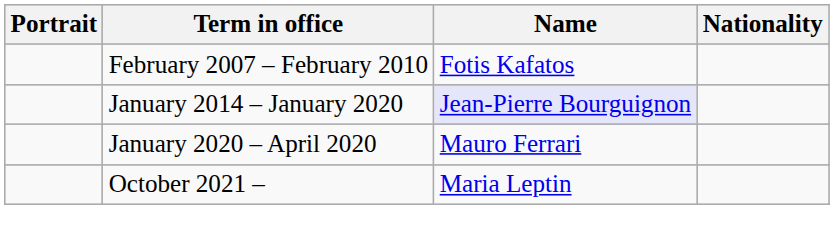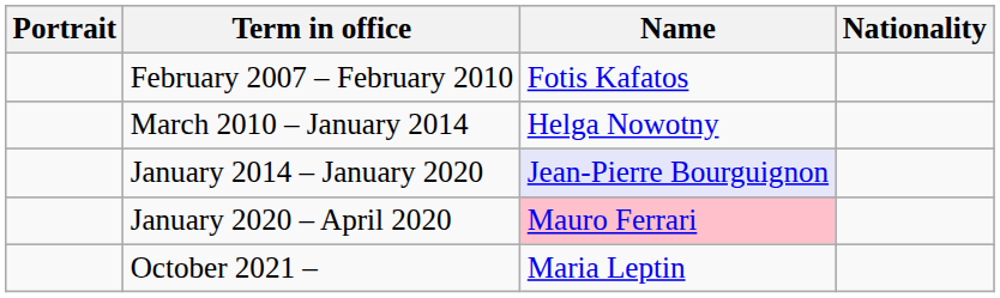+ row: March 2010 – January 2014 | Helga Nowotny
January 2020 – April 2020 | Name: no background -> pink background
